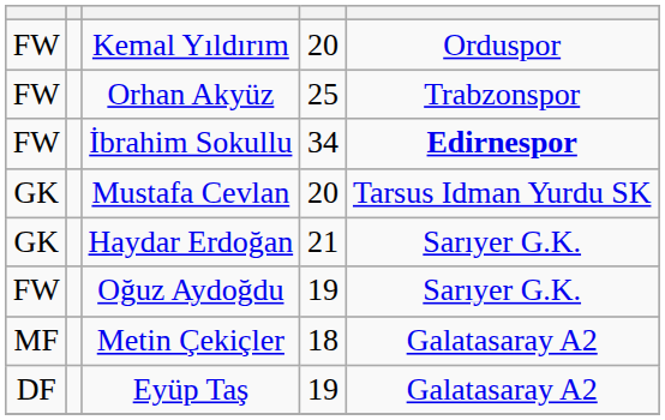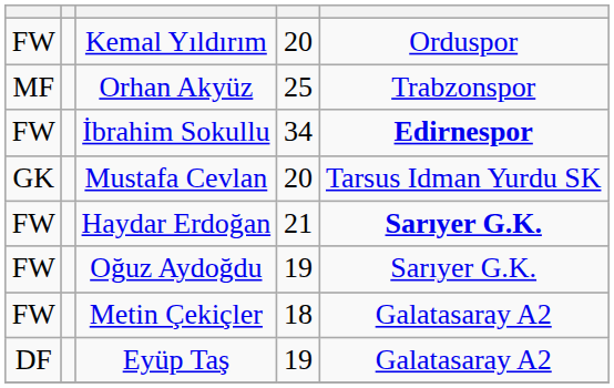Orhan Akyüz | column 1: FW -> MF
Haydar Erdoğan | column 1: GK -> FW
Haydar Erdoğan | column 5: normal -> bold
Metin Çekiçler | column 1: MF -> FW
